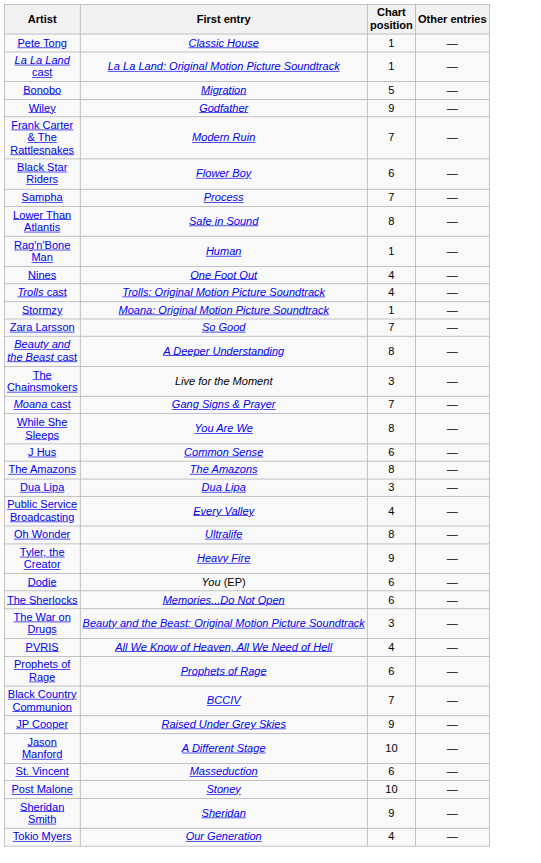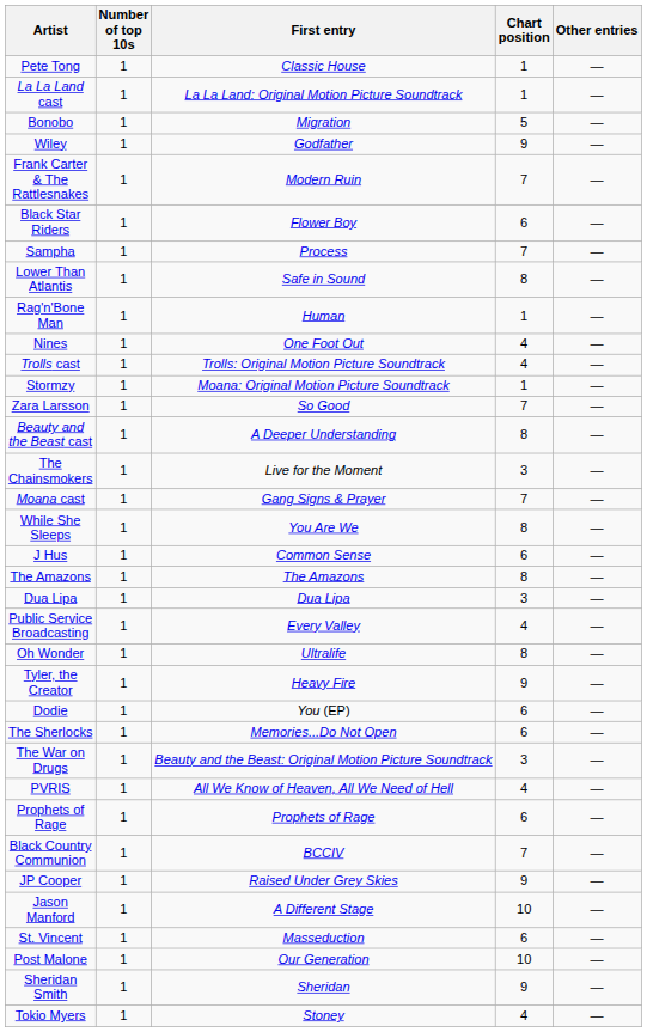+ column: Number of top 10s | 1 | 1 | 1 | 1 | 1 | 1 | 1 | 1 | 1 | 1 | 1 | 1 | 1 | 1 | 1 | 1 | 1 | 1 | 1 | 1 | 1 | 1 | 1 | 1 | 1 | 1 | 1 | 1 | 1 | 1 | 1 | 1 | 1 | 1 | 1
Post Malone | First entry: Stoney -> Our Generation
Tokio Myers | First entry: Our Generation -> Stoney
